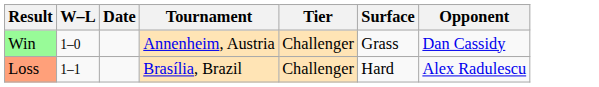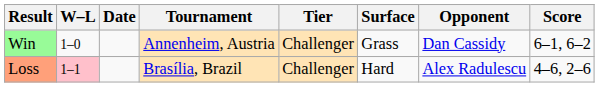+ column: Score | 6–1, 6–2 | 4–6, 2–6
Loss | W–L: no background -> pink background
